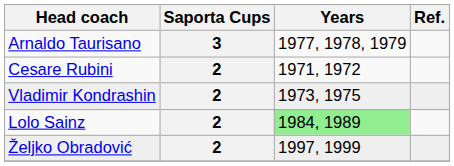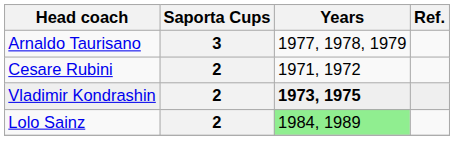Vladimir Kondrashin | Years: normal -> bold
- row: Željko Obradović | 2 | 1997, 1999
